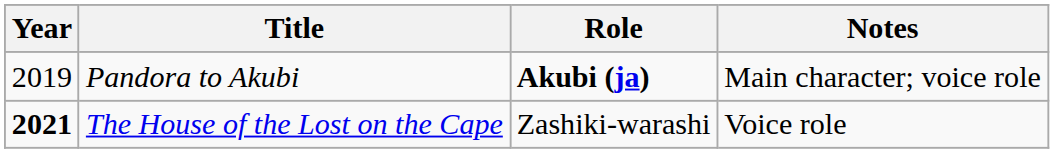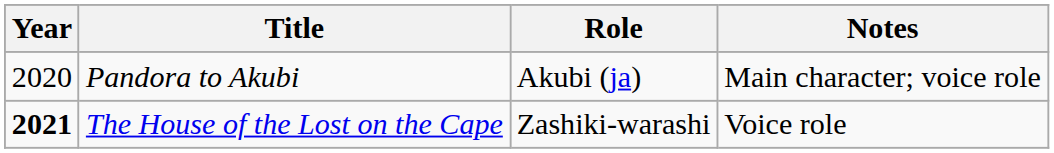Pandora to Akubi | Year: 2019 -> 2020
Pandora to Akubi | Role: bold -> normal
